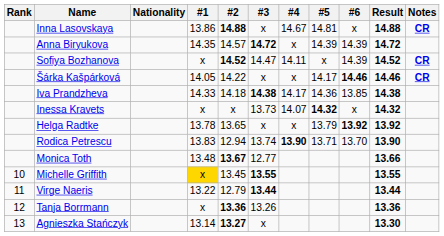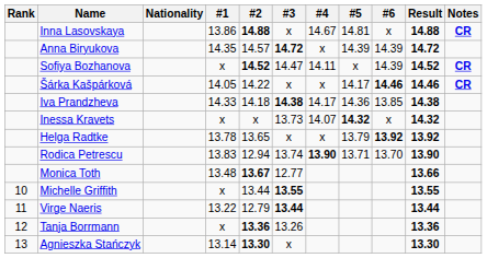Michelle Griffith | #1: gold background -> no background
Michelle Griffith | #2: 13.45 -> 13.44
Agnieszka Stańczyk | #2: 13.27 -> 13.30
